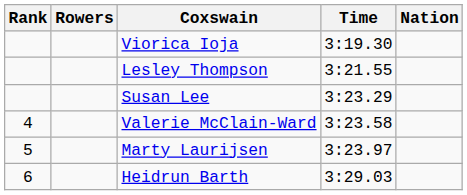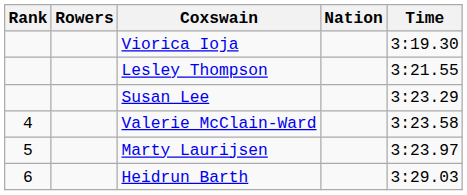columns swapped: Nation <-> Time
